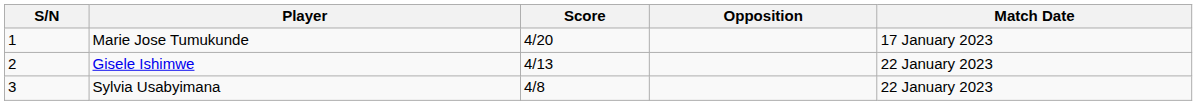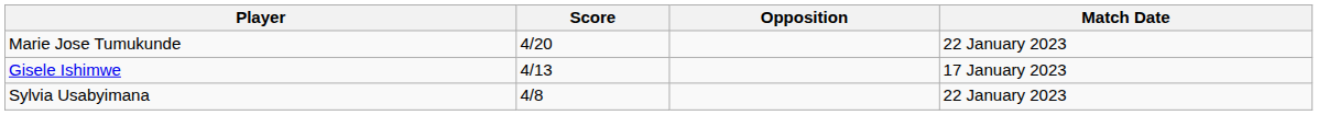- column: S/N | 1 | 2 | 3
Marie Jose Tumukunde | Match Date: 17 January 2023 -> 22 January 2023
Gisele Ishimwe | Match Date: 22 January 2023 -> 17 January 2023
